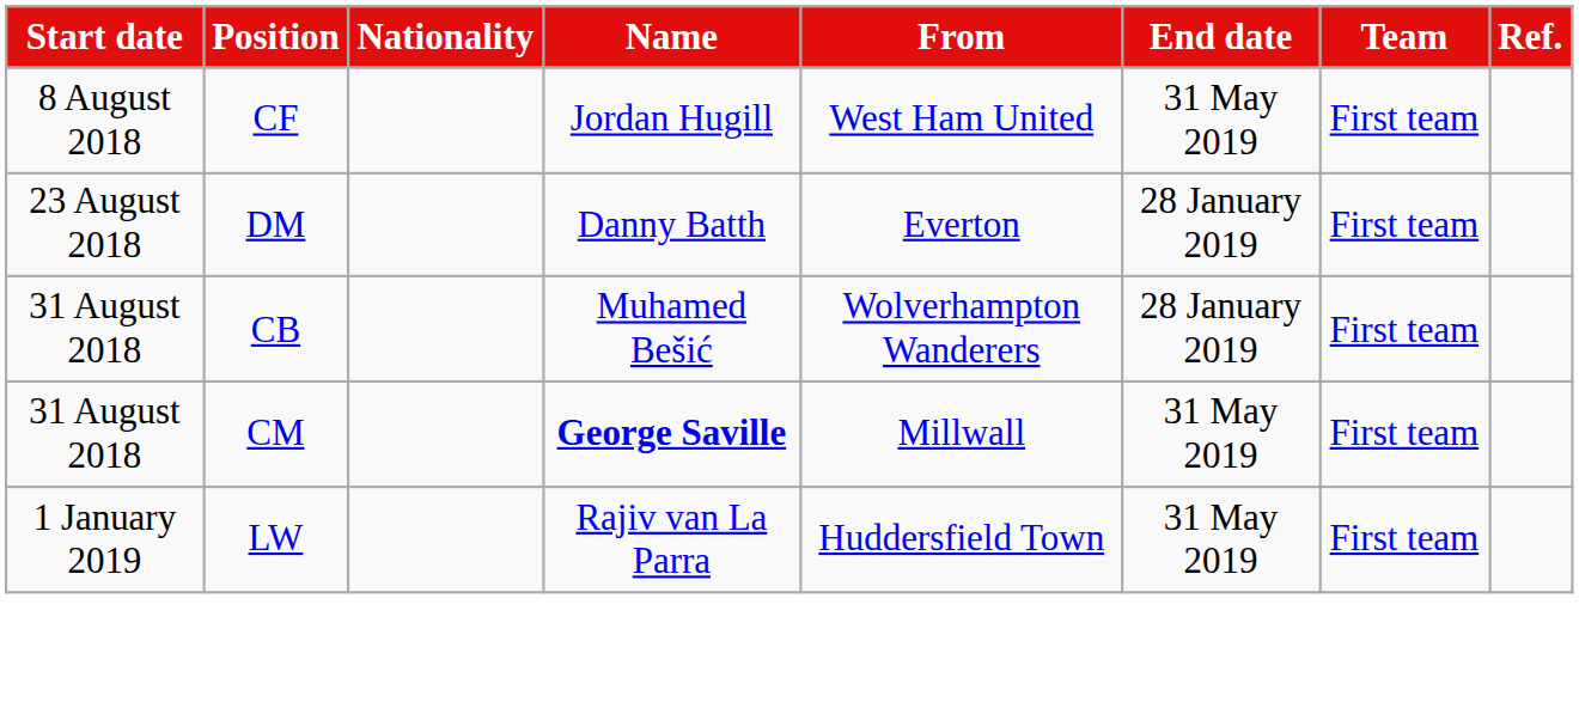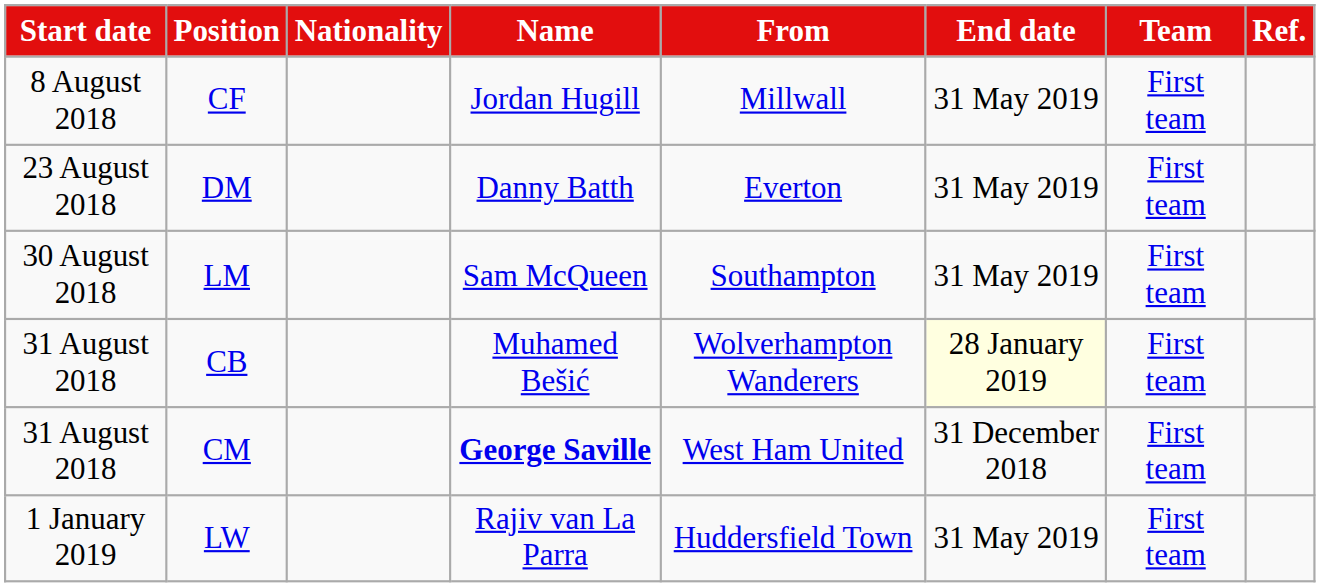CF | From: West Ham United -> Millwall
DM | End date: 28 January 2019 -> 31 May 2019
+ row: 30 August 2018 | LM | Sam McQueen | Southampton | 31 May 2019 | First team
CB | End date: no background -> lightyellow background
CM | From: Millwall -> West Ham United
CM | End date: 31 May 2019 -> 31 December 2018
